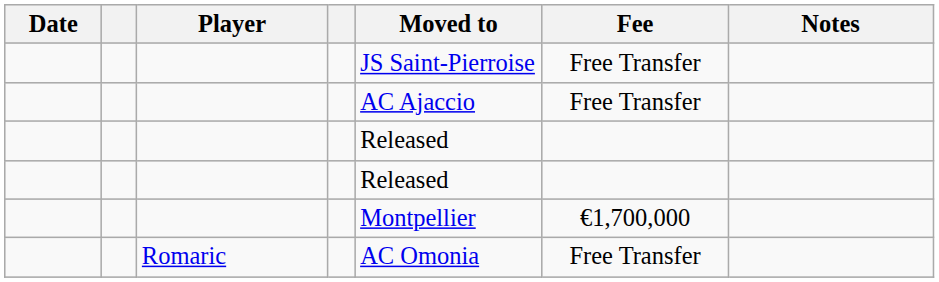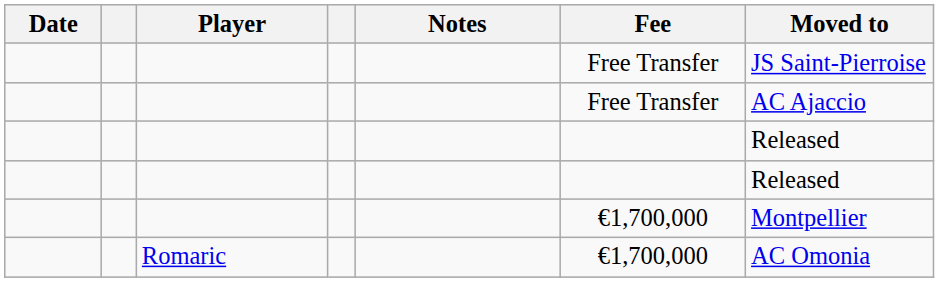columns swapped: Moved to <-> Notes
Romaric | Fee: Free Transfer -> €1,700,000
